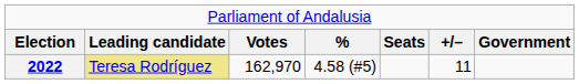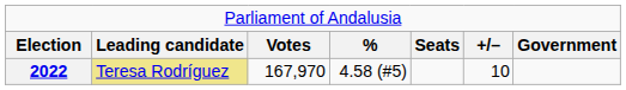2022 | column 3: 162,970 -> 167,970
2022 | column 6: 11 -> 10
